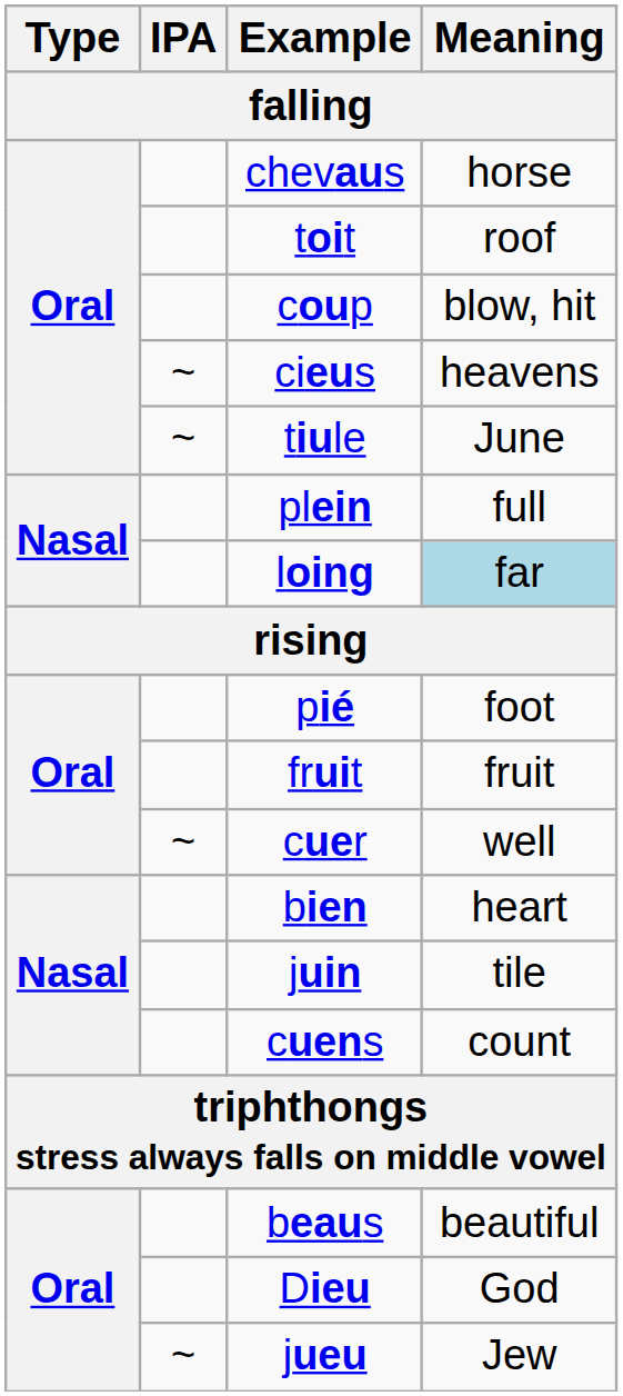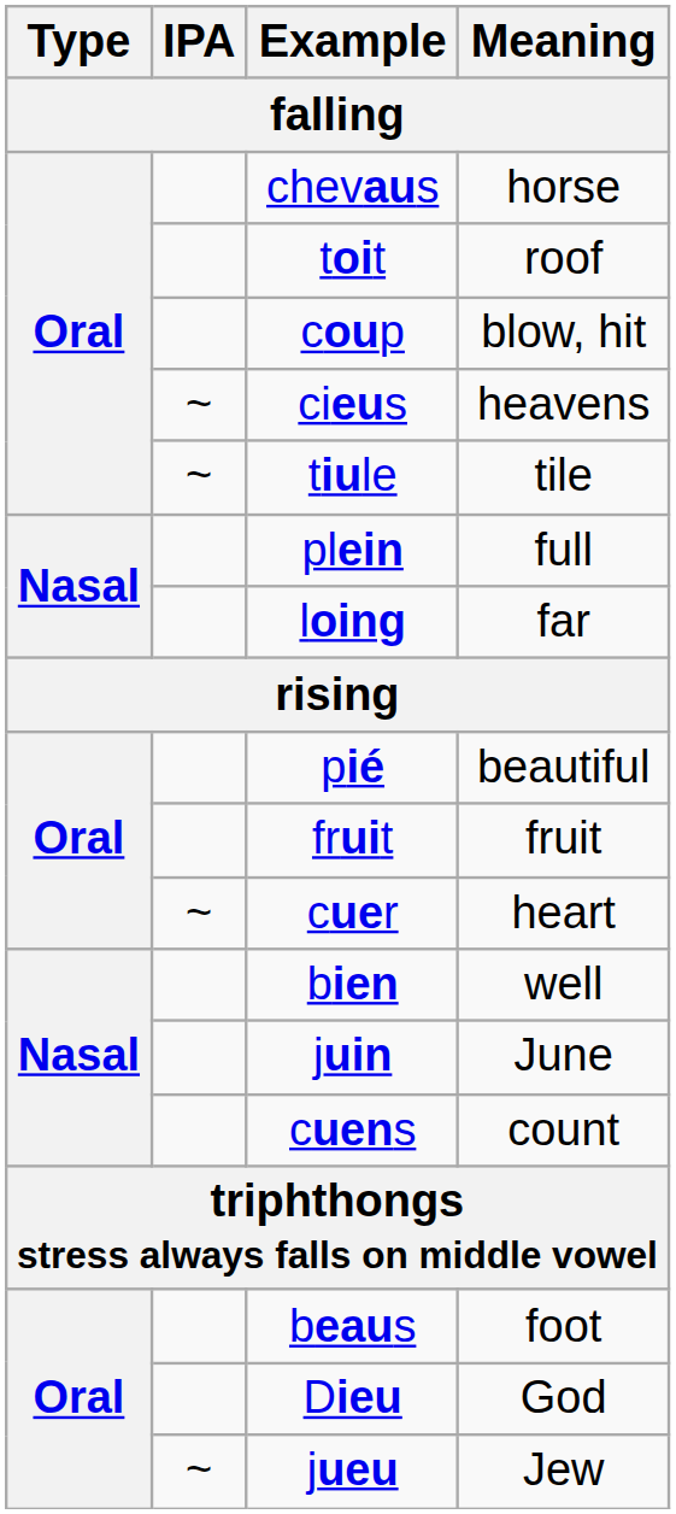tiule | Meaning: June -> tile
loing | Meaning: lightblue background -> no background
pié | Meaning: foot -> beautiful
cuer | Meaning: well -> heart
bien | Meaning: heart -> well
juin | Meaning: tile -> June
beaus | Meaning: beautiful -> foot
